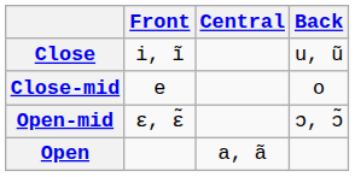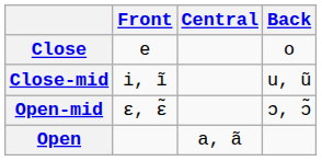Close | Front: i, ĩ -> e
Close | Back: u, ũ -> o
Close-mid | Front: e -> i, ĩ
Close-mid | Back: o -> u, ũ
